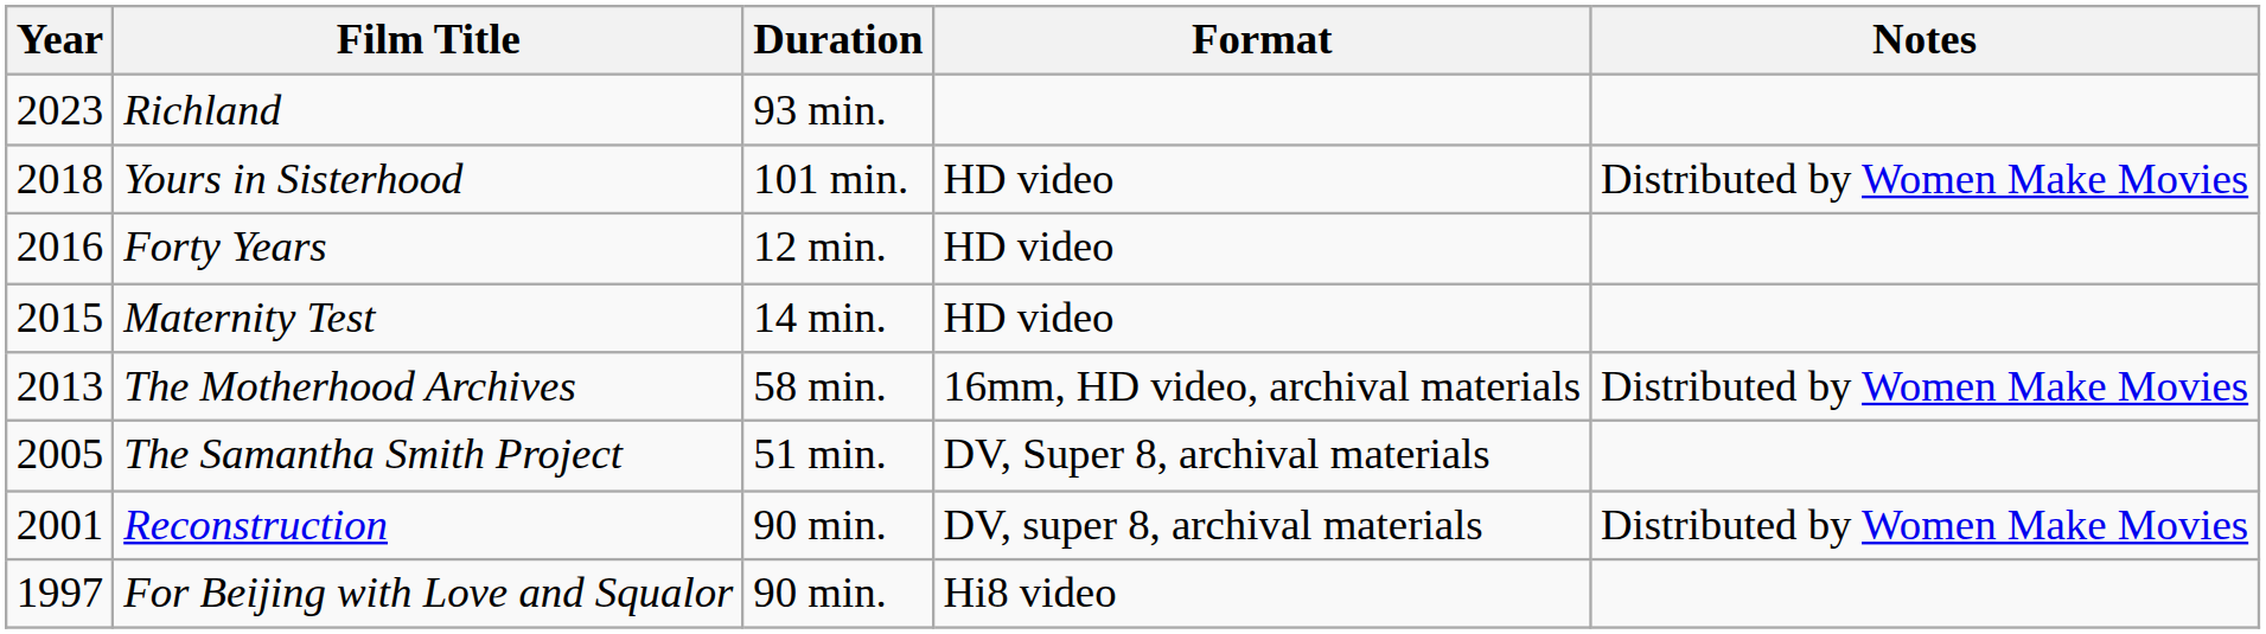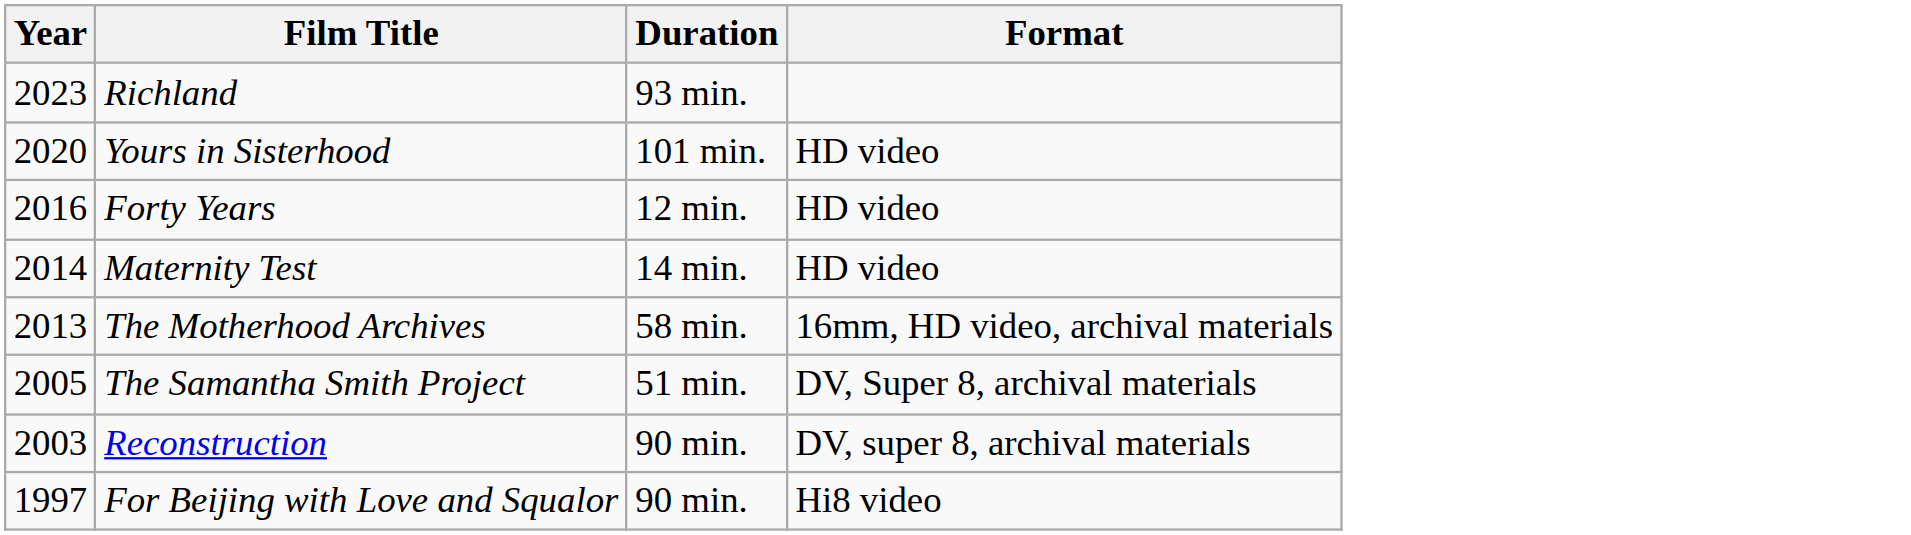- column: Notes | Distributed by Women Make Movies | Distributed by Women Make Movies | Distributed by Women Make Movies
Yours in Sisterhood | Year: 2018 -> 2020
Maternity Test | Year: 2015 -> 2014
Reconstruction | Year: 2001 -> 2003
